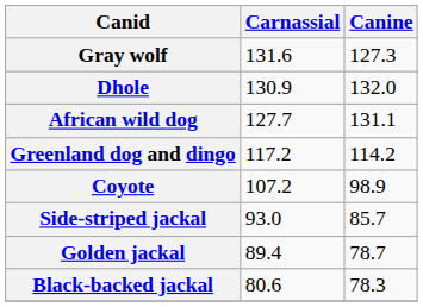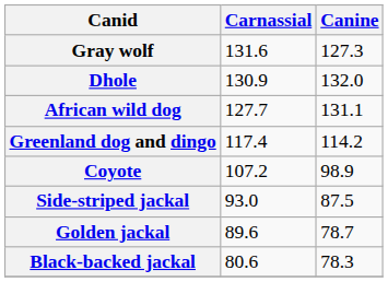Greenland dog and dingo | Carnassial: 117.2 -> 117.4
Side-striped jackal | Canine: 85.7 -> 87.5
Golden jackal | Carnassial: 89.4 -> 89.6
